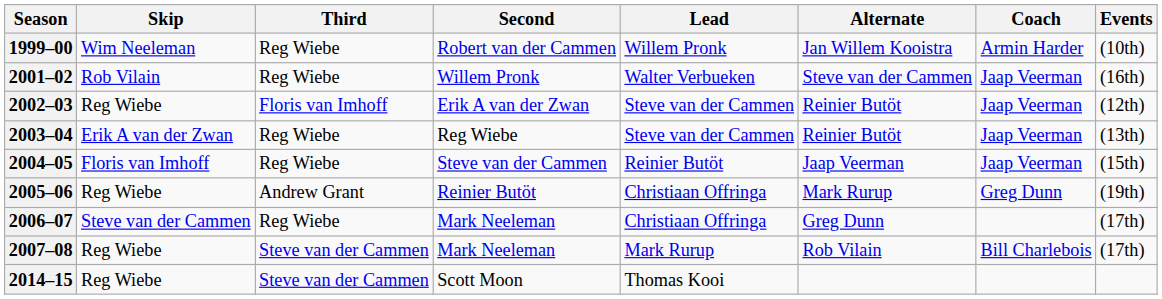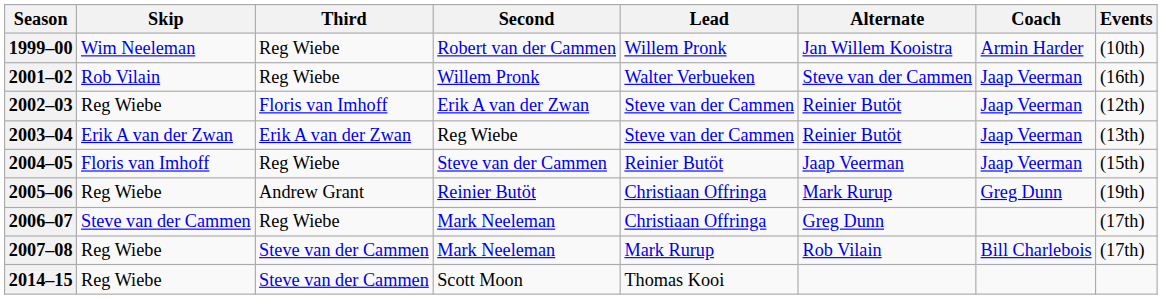2003–04 | Third: Reg Wiebe -> Erik A van der Zwan
